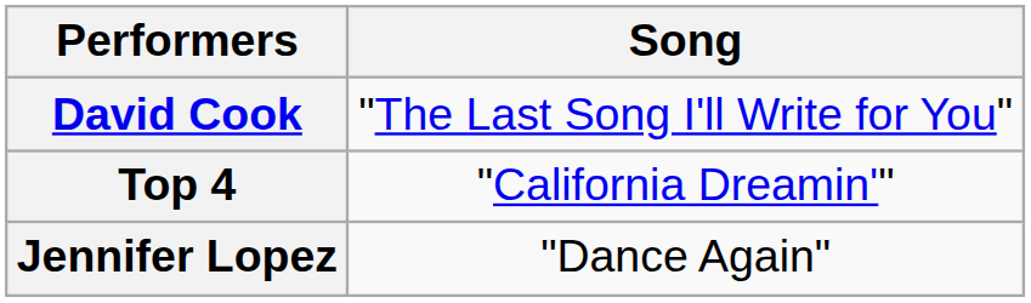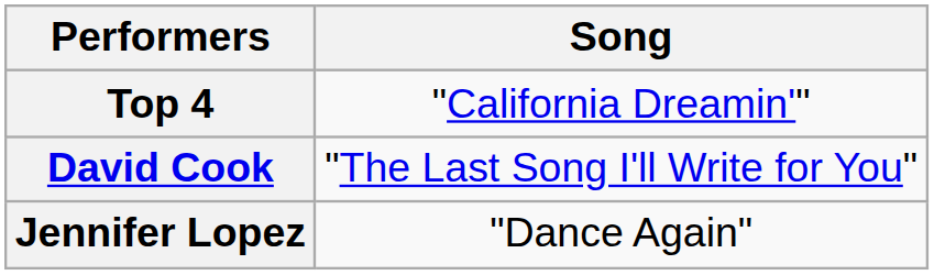rows swapped: Top 4 <-> David Cook
